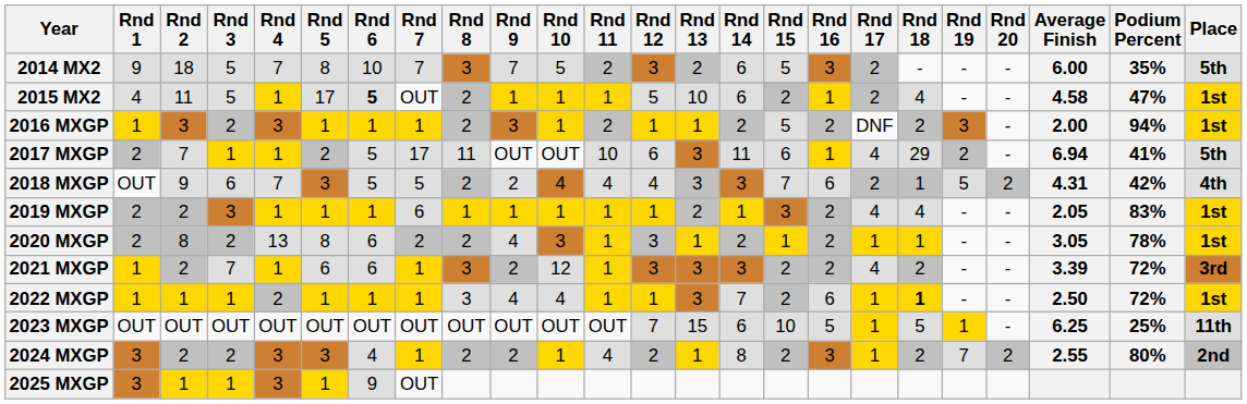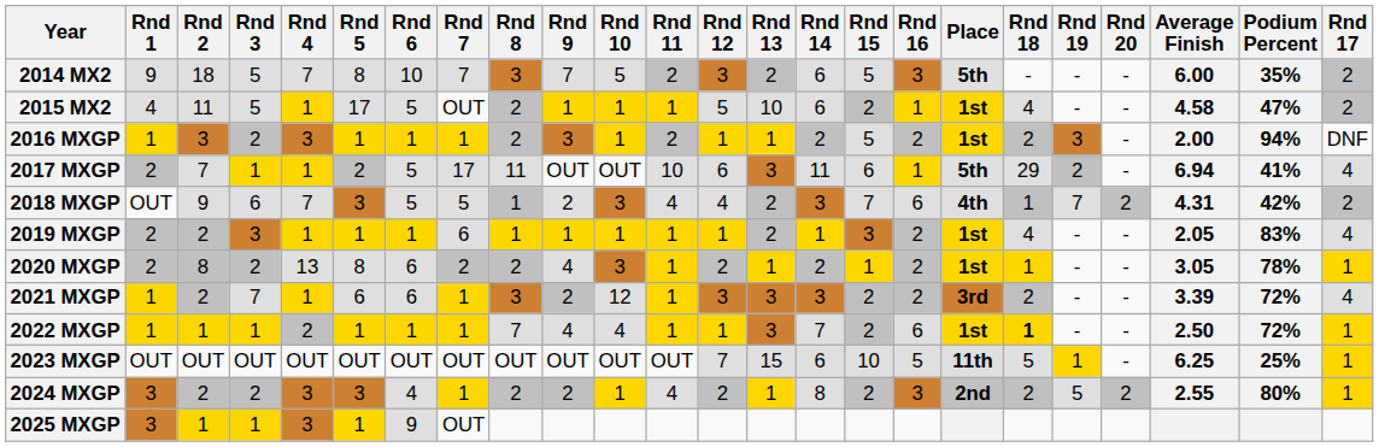columns swapped: Rnd 17 <-> Place
2015 MX2 | Rnd 6: bold -> normal
2018 MXGP | Rnd 8: 2 -> 1
2018 MXGP | Rnd 10: 4 -> 3
2018 MXGP | Rnd 13: 3 -> 2
2018 MXGP | Rnd 19: 5 -> 7
2020 MXGP | Rnd 12: 3 -> 2
2022 MXGP | Rnd 8: 3 -> 7
2024 MXGP | Rnd 19: 7 -> 5
